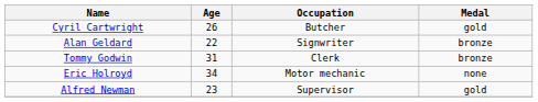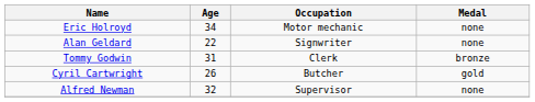rows swapped: Cyril Cartwright <-> Eric Holroyd
Alan Geldard | Medal: bronze -> none
Alfred Newman | Age: 23 -> 32
Alfred Newman | Medal: gold -> none
